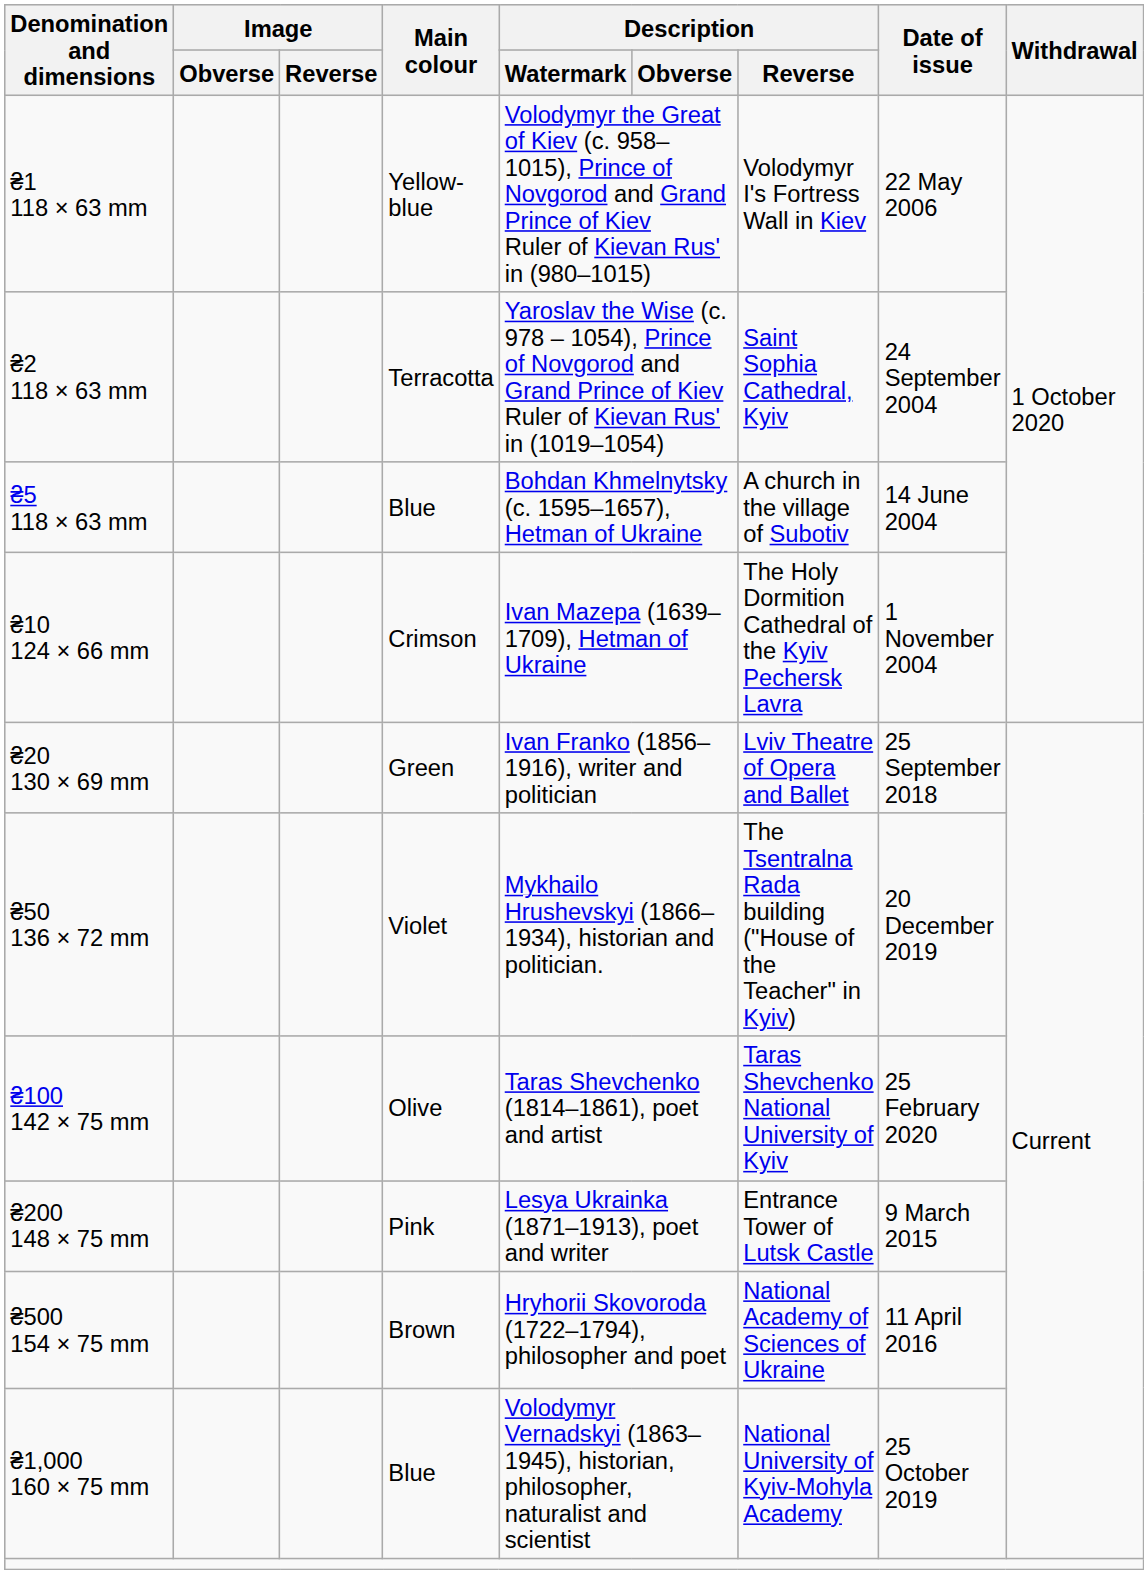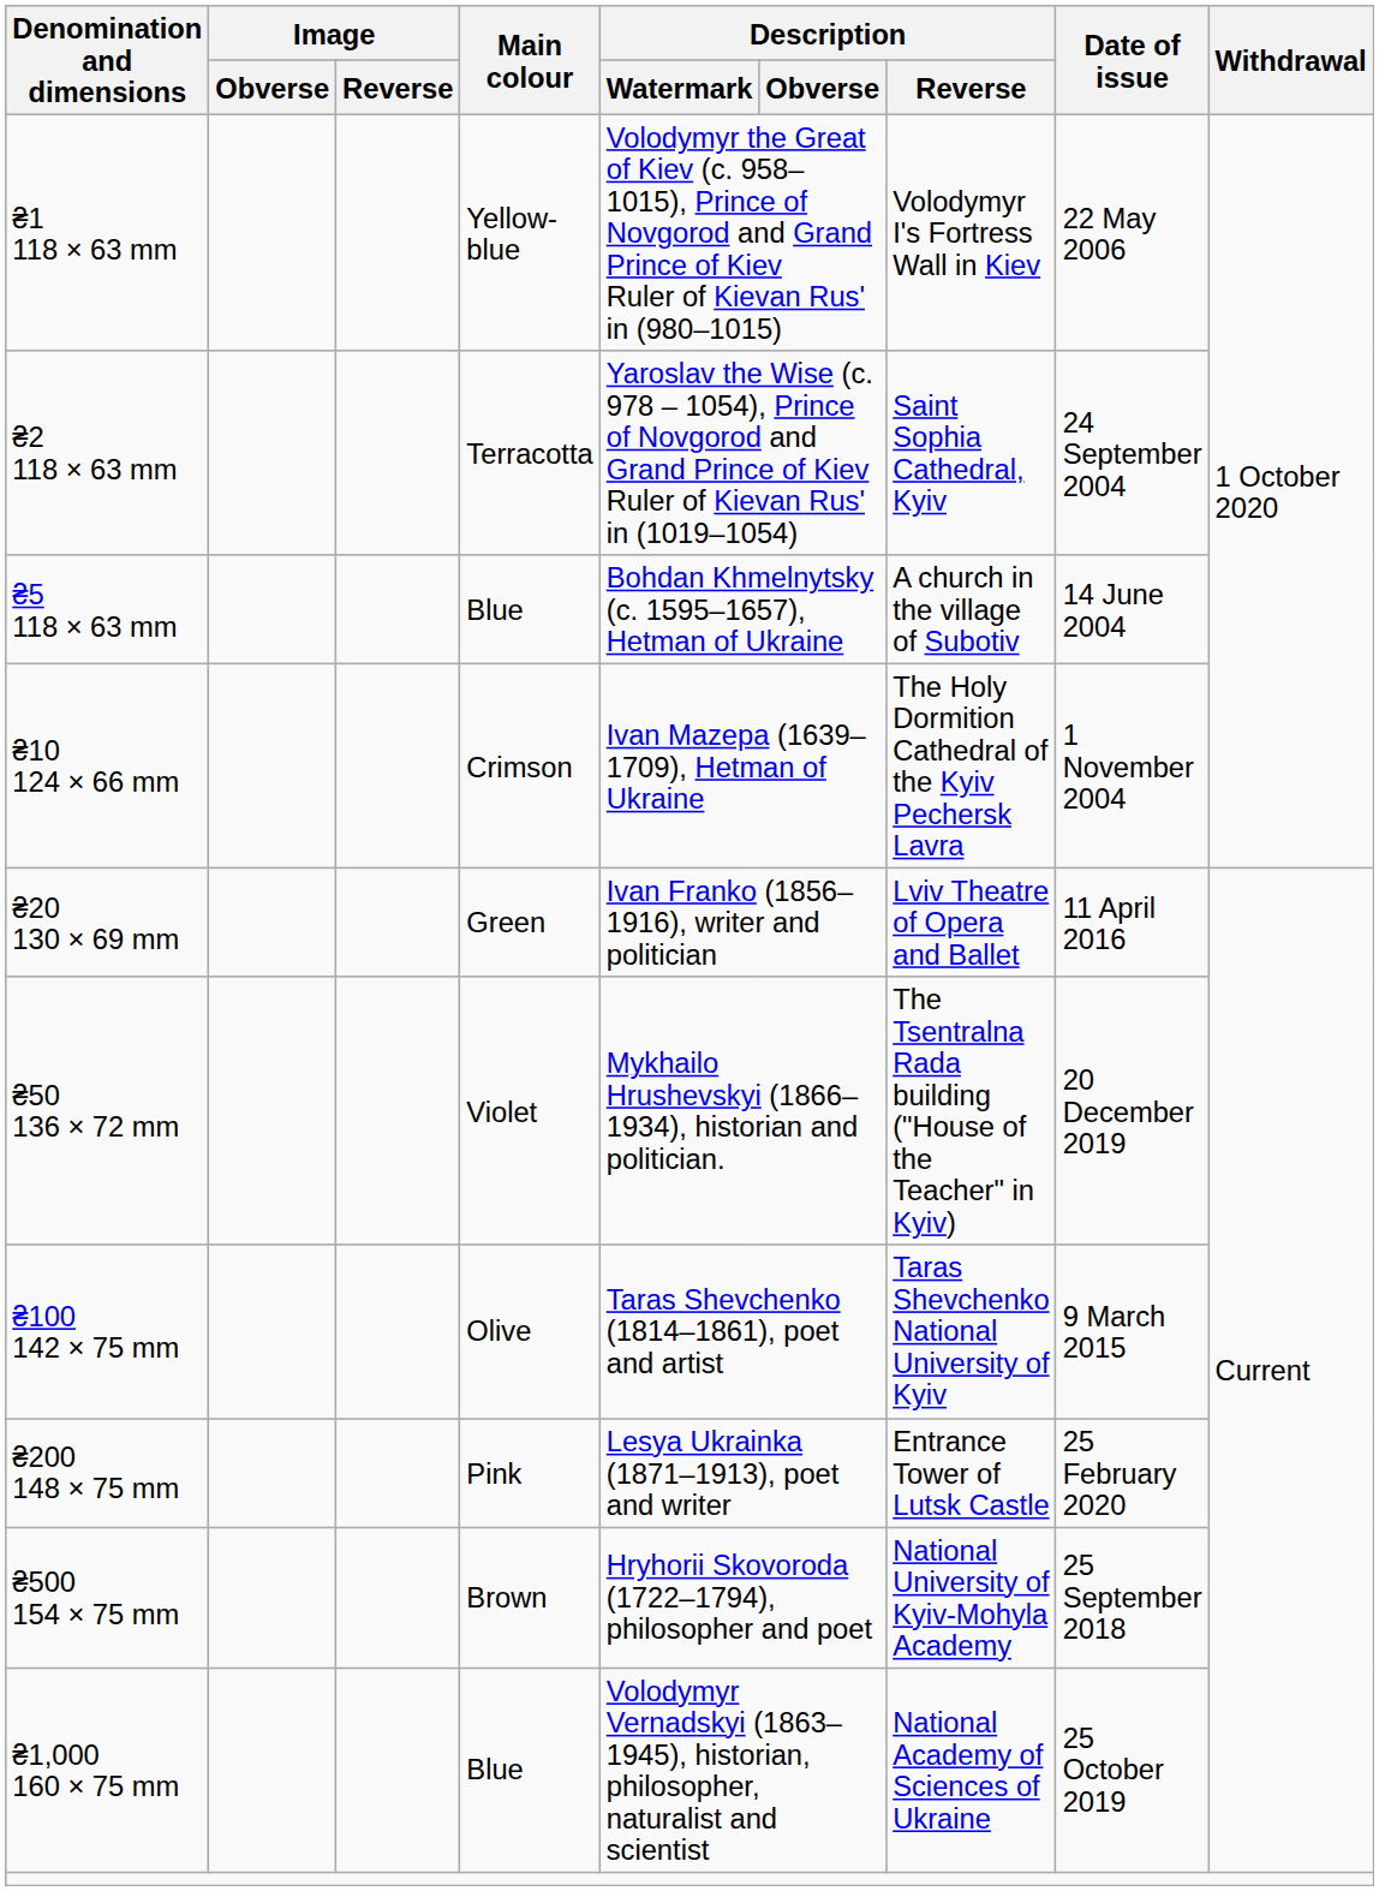₴20 130 × 69 mm | Date of issue: 25 September 2018 -> 11 April 2016
₴100 142 × 75 mm | Date of issue: 25 February 2020 -> 9 March 2015
₴200 148 × 75 mm | Date of issue: 9 March 2015 -> 25 February 2020
₴500 154 × 75 mm | Description / Reverse: National Academy of Sciences of Ukraine -> National University of Kyiv-Mohyla Academy
₴500 154 × 75 mm | Date of issue: 11 April 2016 -> 25 September 2018
₴1,000 160 × 75 mm | Description / Reverse: National University of Kyiv-Mohyla Academy -> National Academy of Sciences of Ukraine
